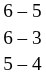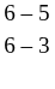- row: 5 – 4
